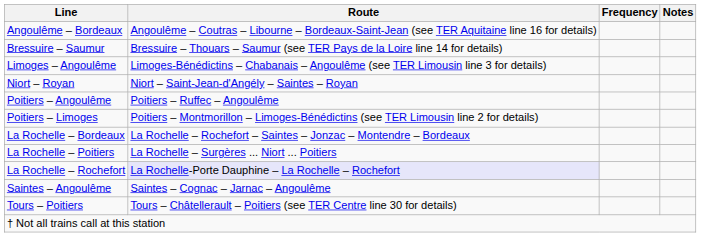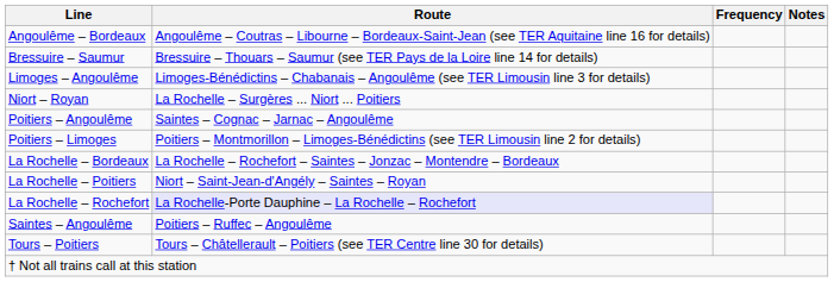Niort – Royan | Route: Niort – Saint-Jean-d'Angély – Saintes – Royan -> La Rochelle – Surgères ... Niort ... Poitiers
Poitiers – Angoulême | Route: Poitiers – Ruffec – Angoulême -> Saintes – Cognac – Jarnac – Angoulême
La Rochelle – Poitiers | Route: La Rochelle – Surgères ... Niort ... Poitiers -> Niort – Saint-Jean-d'Angély – Saintes – Royan
Saintes – Angoulême | Route: Saintes – Cognac – Jarnac – Angoulême -> Poitiers – Ruffec – Angoulême
